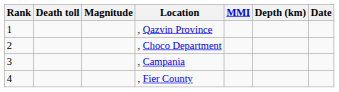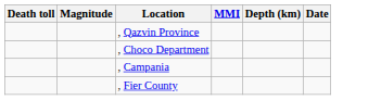- column: Rank | 1 | 2 | 3 | 4
